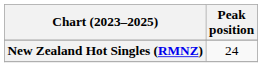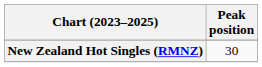New Zealand Hot Singles (RMNZ) | Peak position: 24 -> 30
